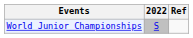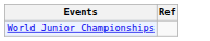- column: 2022 | S
